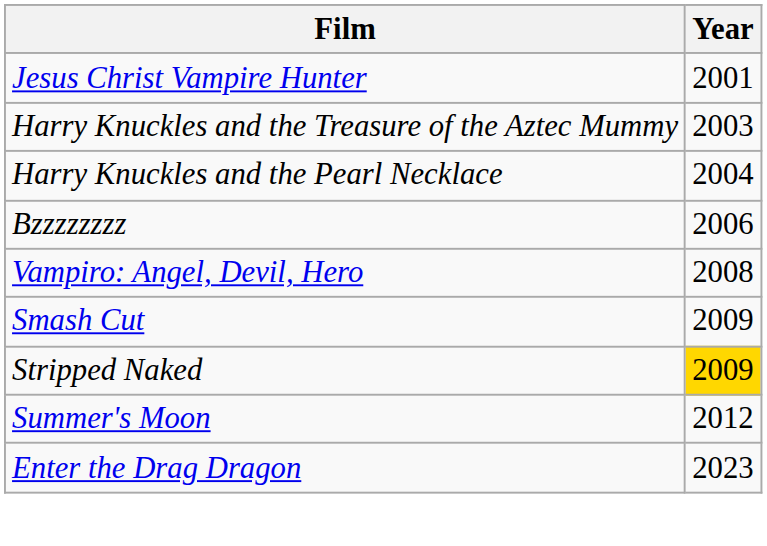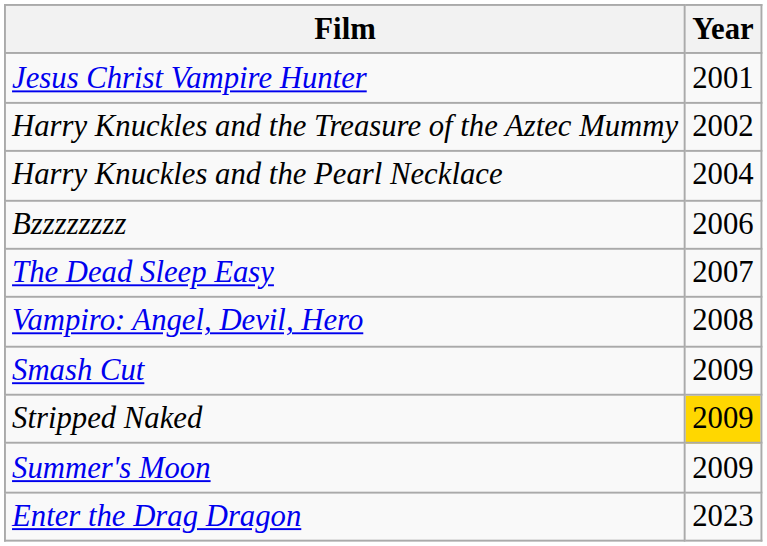Harry Knuckles and the Treasure of the Aztec Mummy | Year: 2003 -> 2002
+ row: The Dead Sleep Easy | 2007
Summer's Moon | Year: 2012 -> 2009
